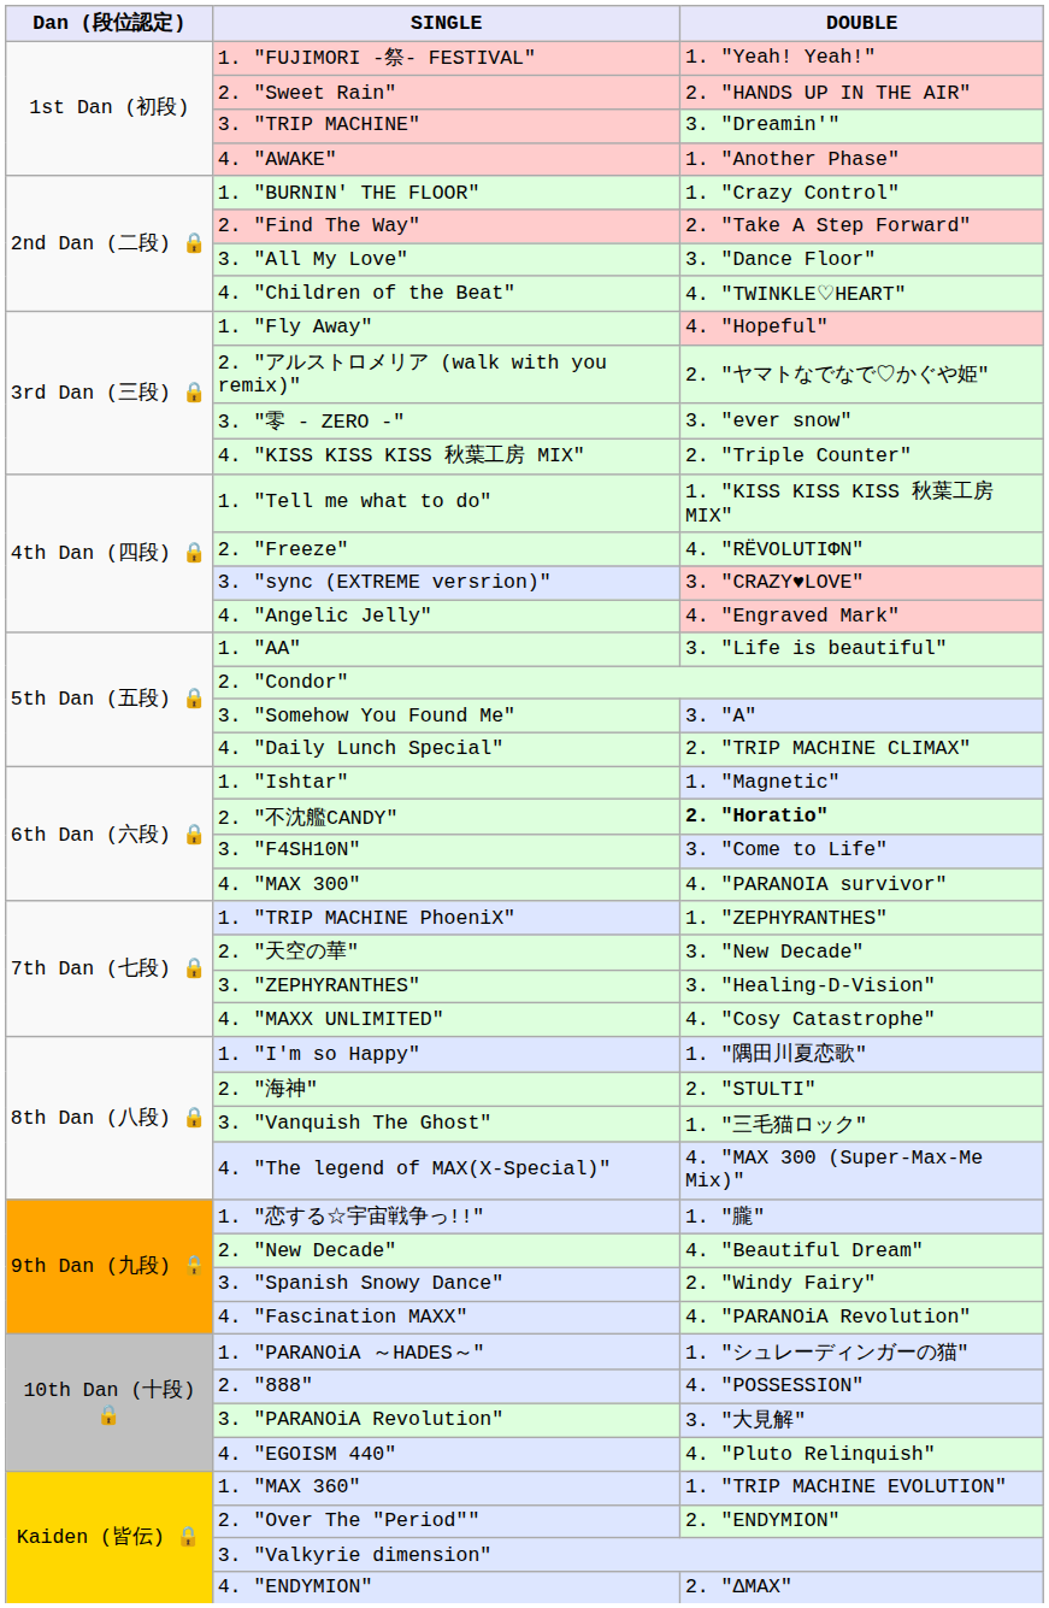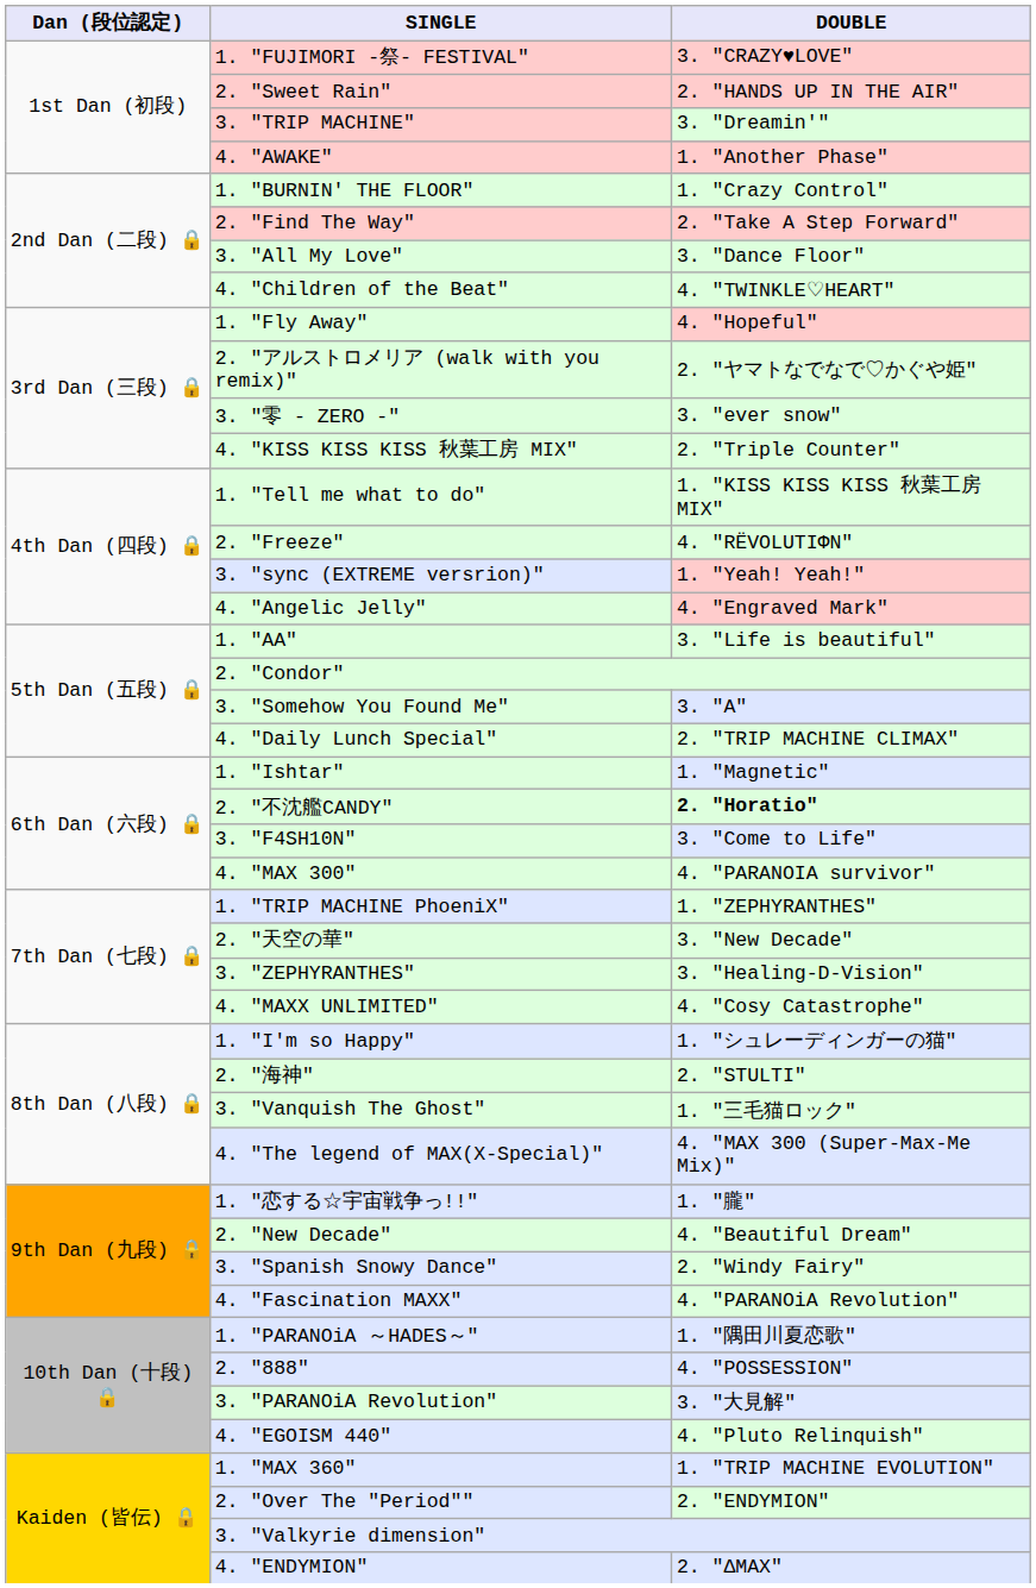1. "FUJIMORI -祭- FESTIVAL" | DOUBLE: 1. "Yeah! Yeah!" -> 3. "CRAZY♥LOVE"
3. "sync (EXTREME versrion)" | DOUBLE: 3. "CRAZY♥LOVE" -> 1. "Yeah! Yeah!"
1. "I'm so Happy" | DOUBLE: 1. "隅田川夏恋歌" -> 1. "シュレーディンガーの猫"
1. "PARANOiA ～HADES～" | DOUBLE: 1. "シュレーディンガーの猫" -> 1. "隅田川夏恋歌"
